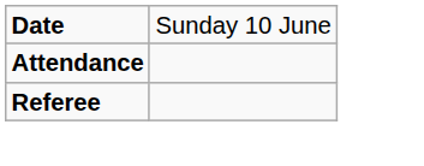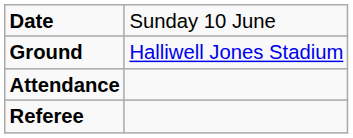+ row: Ground | Halliwell Jones Stadium
